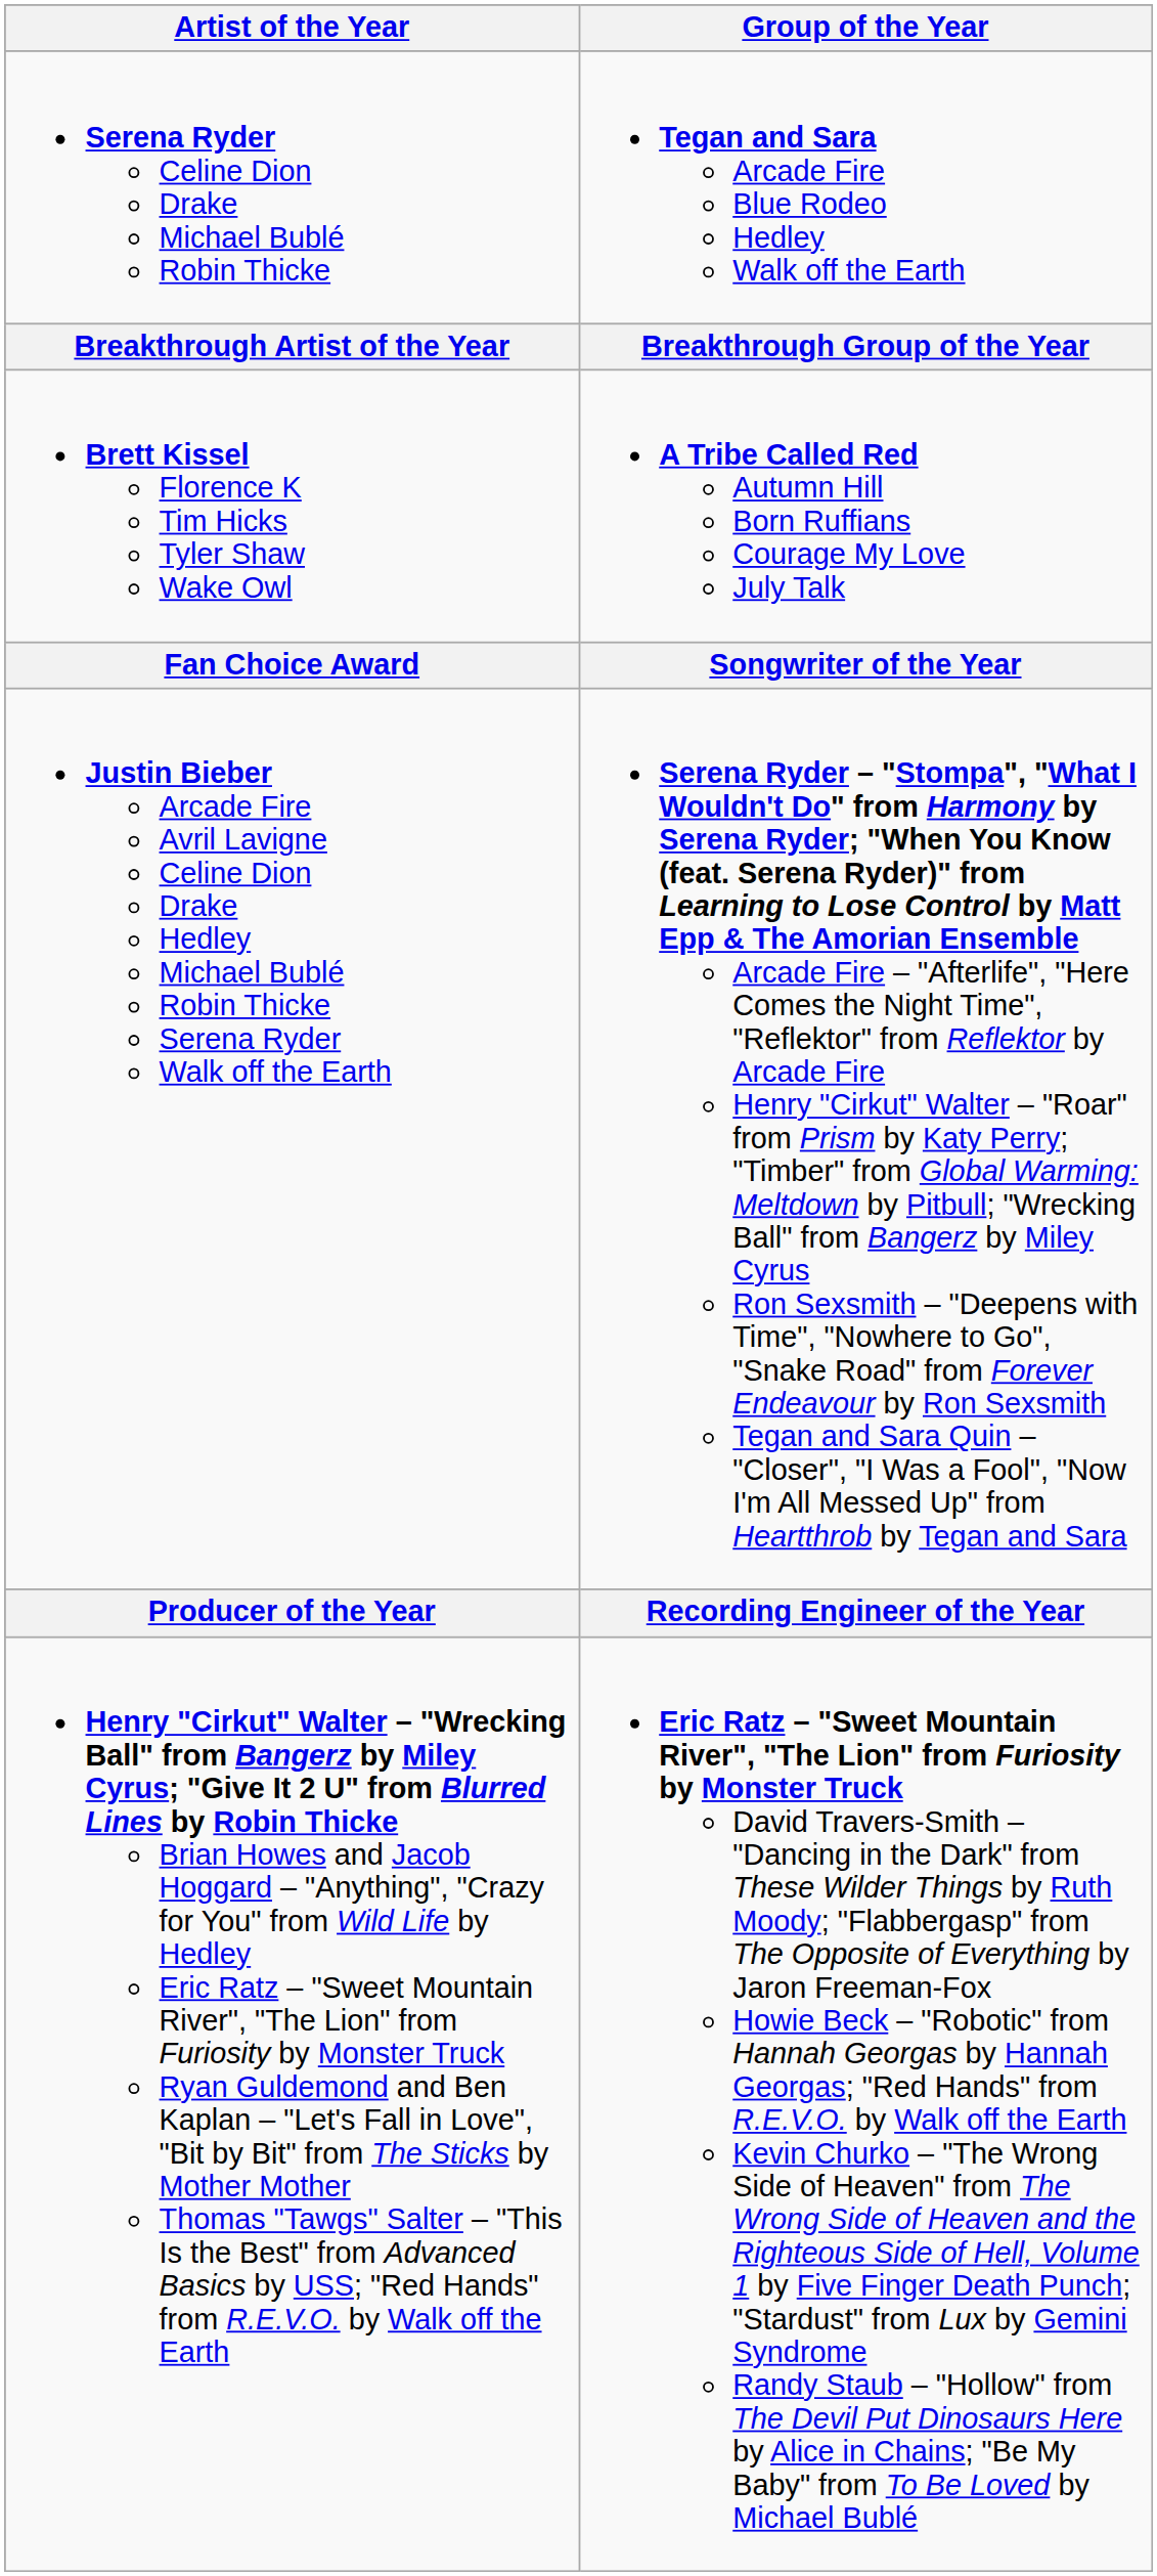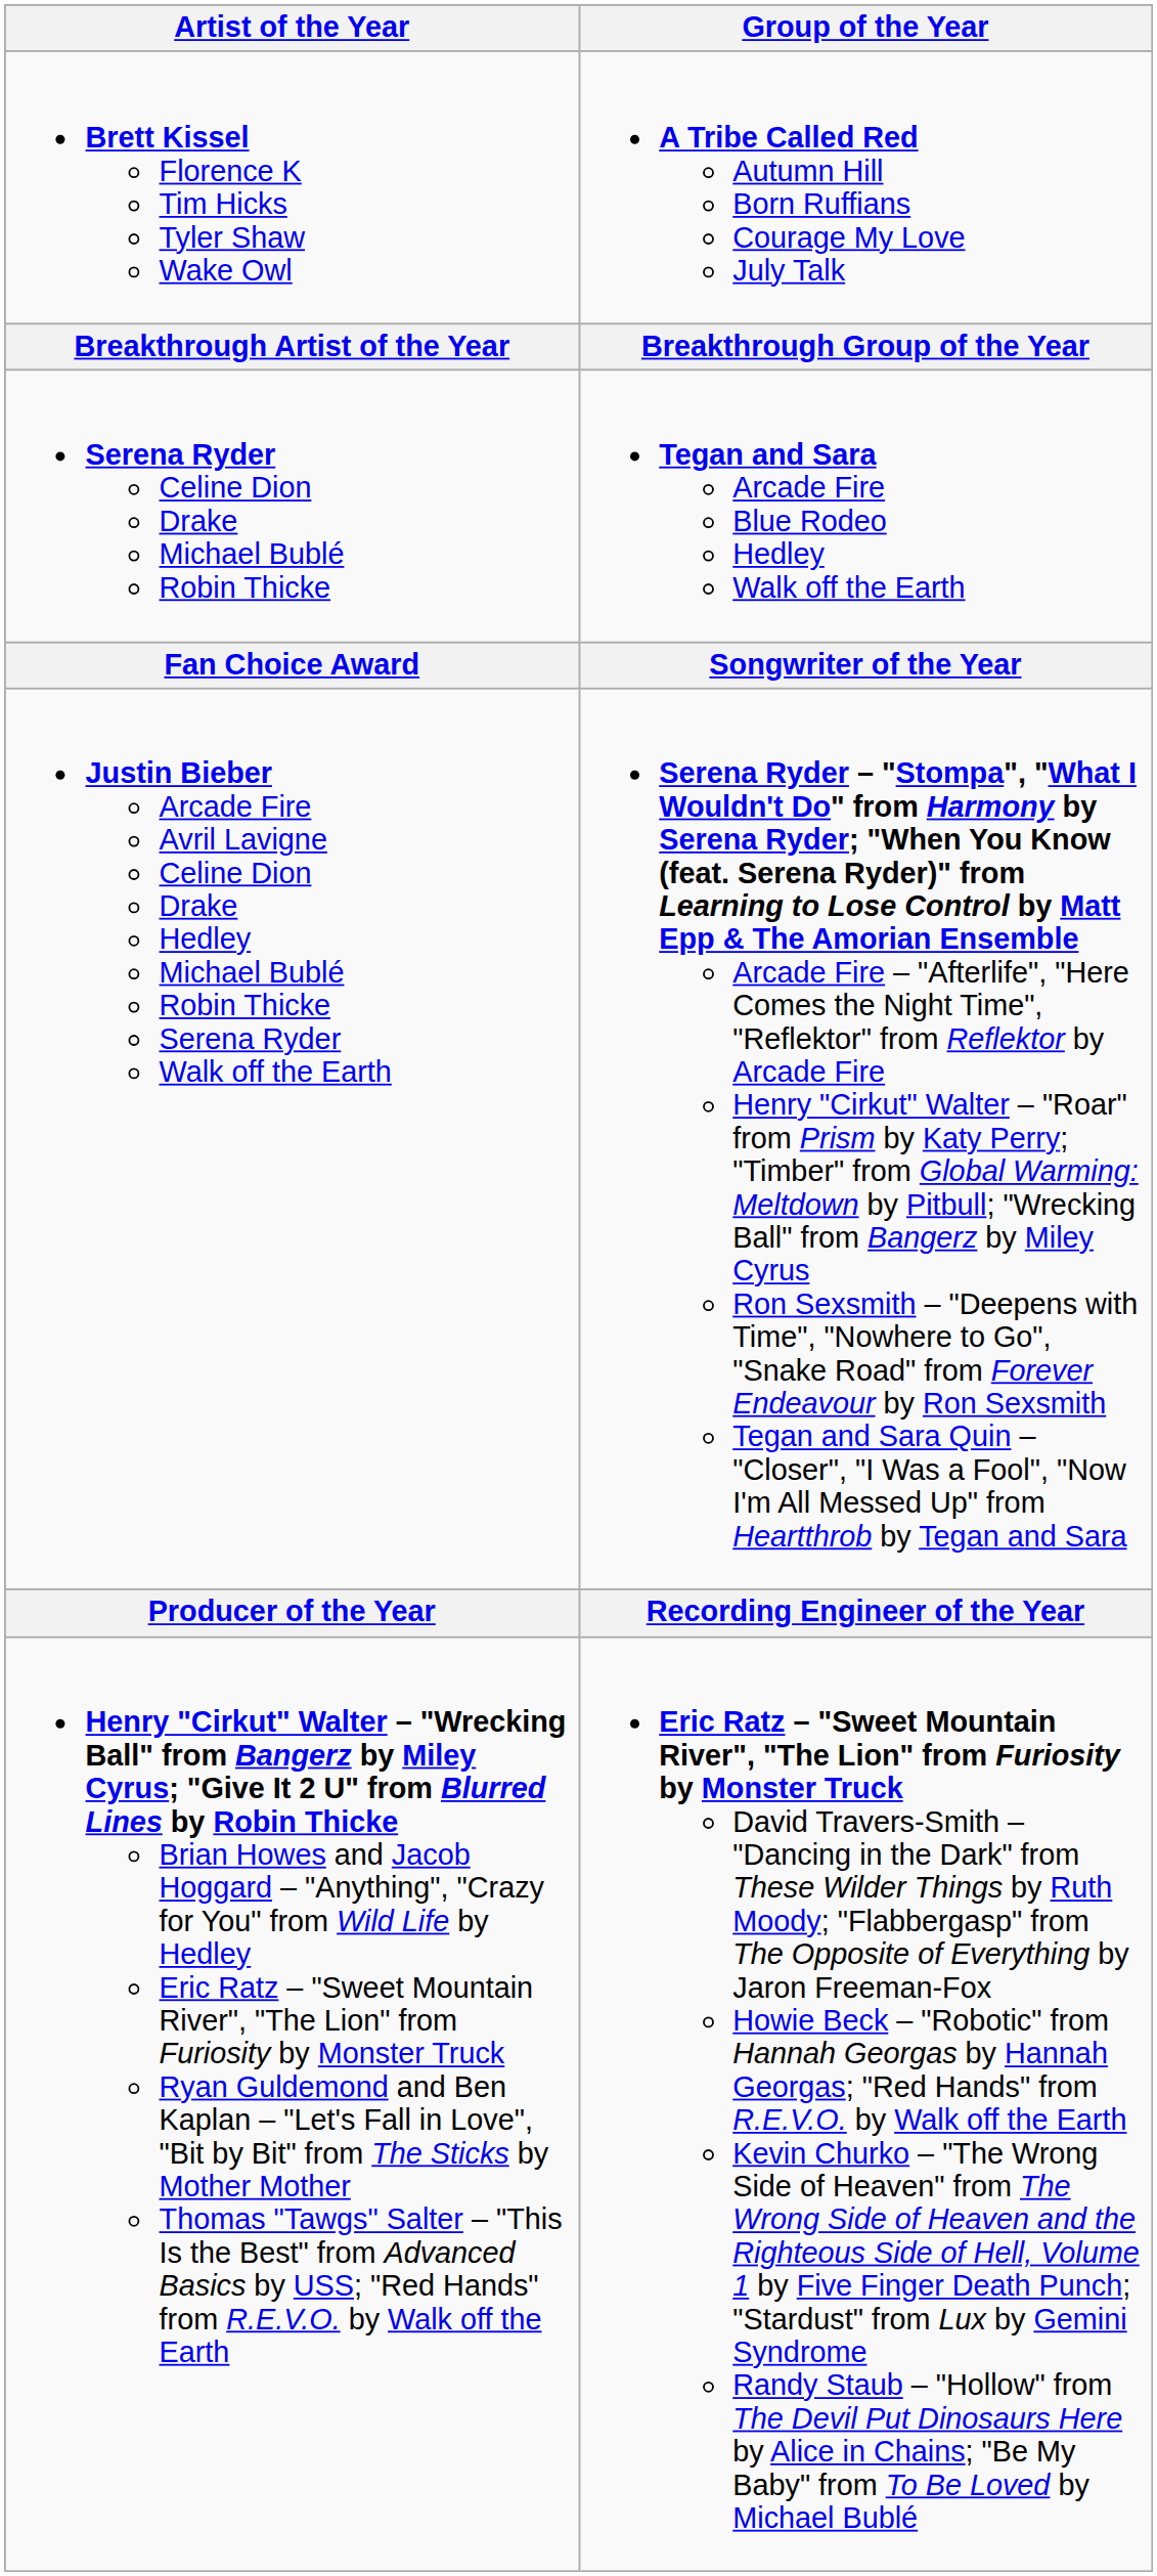rows swapped: Serena Ryder Celine Dion Drake Michael Bublé Robin Thicke <-> Brett Kissel Florence K Tim Hicks Tyler Shaw Wake Owl
